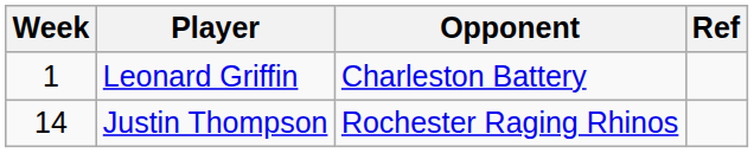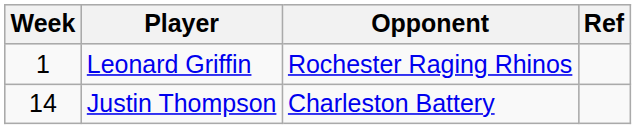Leonard Griffin | Opponent: Charleston Battery -> Rochester Raging Rhinos
Justin Thompson | Opponent: Rochester Raging Rhinos -> Charleston Battery
